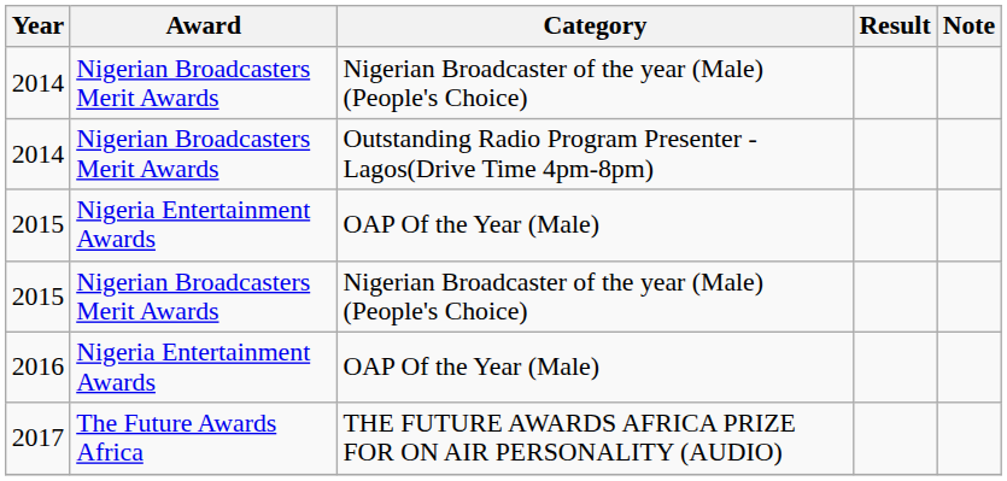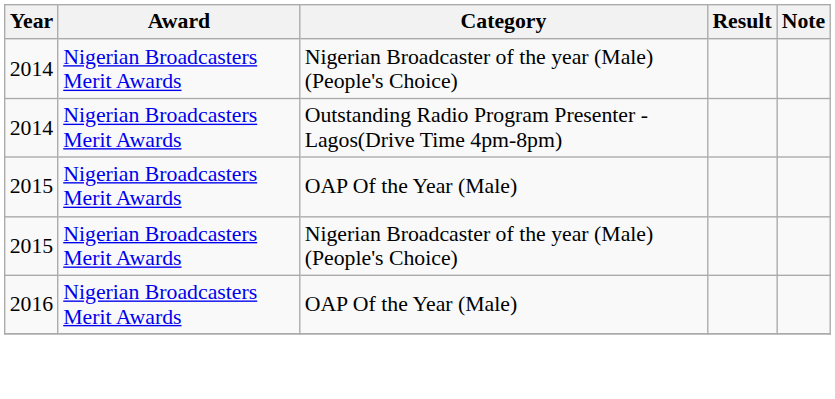2015 / OAP Of the Year (Male) | Award: Nigeria Entertainment Awards -> Nigerian Broadcasters Merit Awards
2016 | Award: Nigeria Entertainment Awards -> Nigerian Broadcasters Merit Awards
- row: 2017 | The Future Awards Africa | THE FUTURE AWARDS AFRICA PRIZE FOR ON AIR PERSONALITY (AUDIO)
